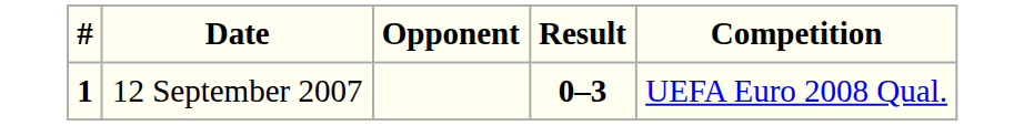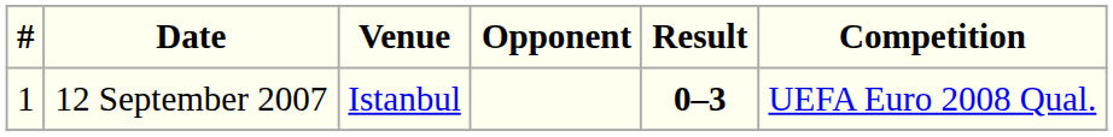+ column: Venue | Istanbul
12 September 2007 | #: bold -> normal
